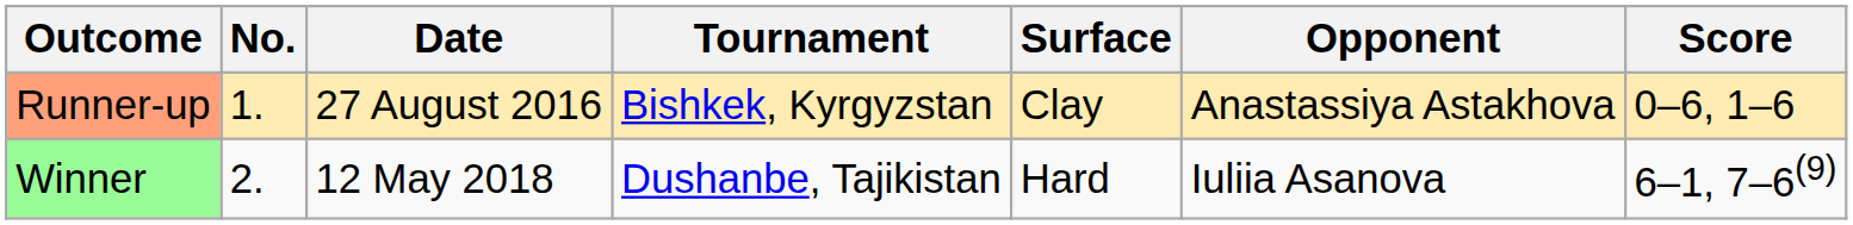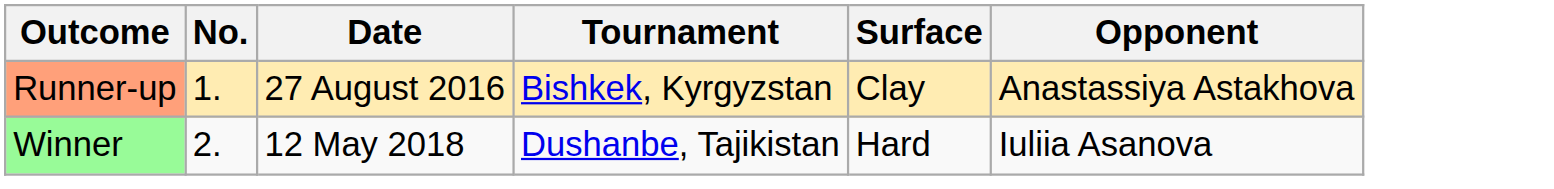- column: Score | 0–6, 1–6 | 6–1, 7–6(9)
